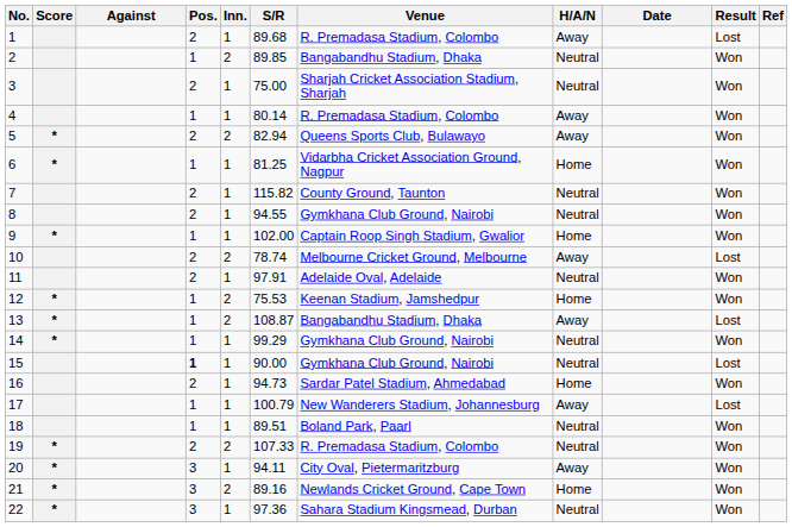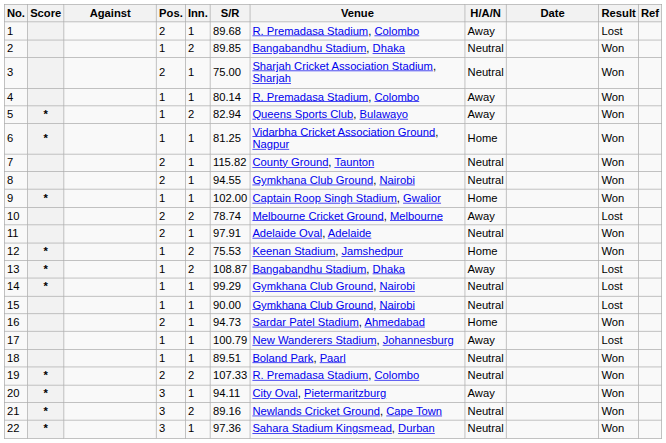5 | Pos.: 2 -> 1
14 | Result: Won -> Lost
15 | Pos.: bold -> normal
21 | H/A/N: Home -> Neutral
